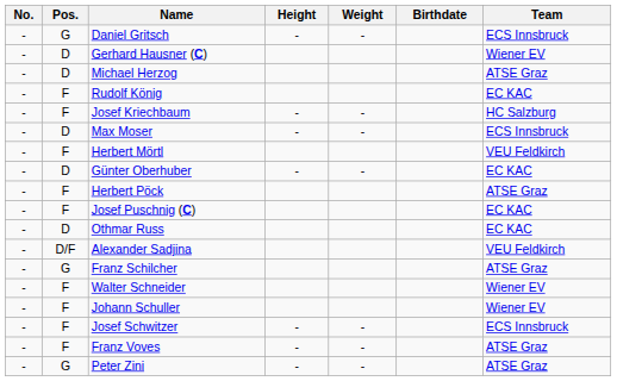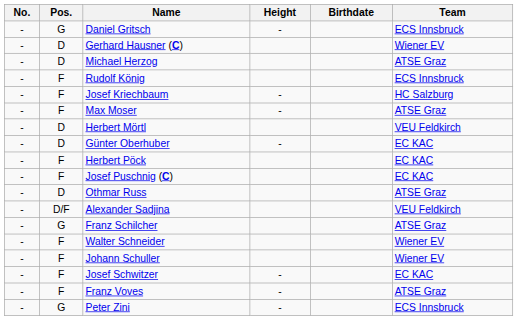- column: Weight | - | - | - | - | - | - | -
Rudolf König | Team: EC KAC -> ECS Innsbruck
Max Moser | Pos.: D -> F
Max Moser | Team: ECS Innsbruck -> ATSE Graz
Herbert Mörtl | Pos.: F -> D
Herbert Pöck | Team: ATSE Graz -> EC KAC
Othmar Russ | Team: EC KAC -> ATSE Graz
Josef Schwitzer | Team: ECS Innsbruck -> EC KAC
Peter Zini | Team: ATSE Graz -> ECS Innsbruck
